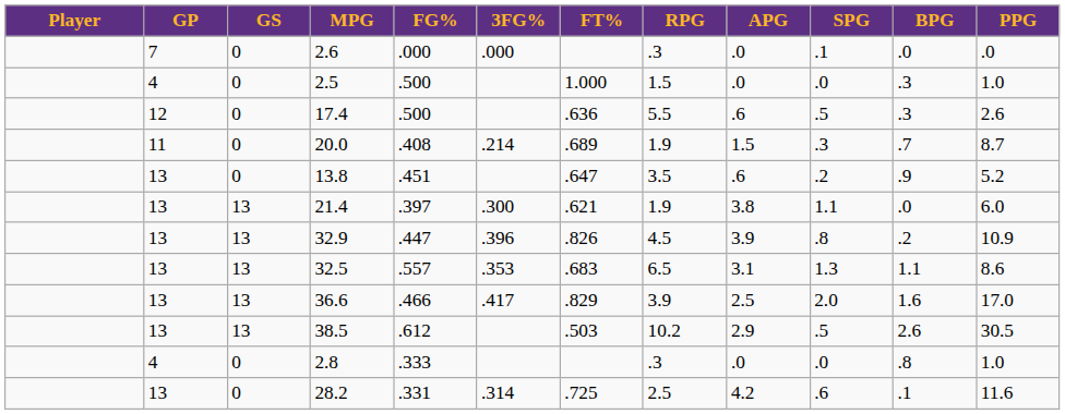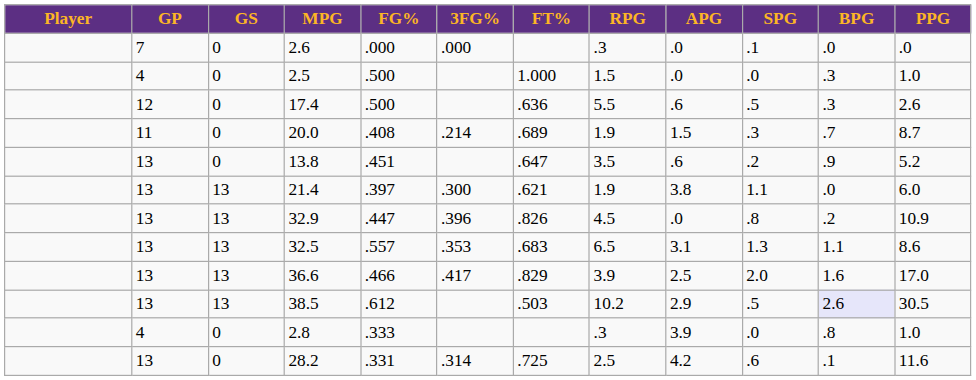32.9 | APG: 3.9 -> .0
38.5 | BPG: no background -> lavender background
2.8 | APG: .0 -> 3.9
